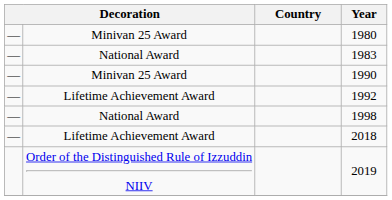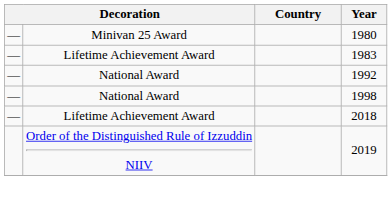1983 | column 2: National Award -> Lifetime Achievement Award
- row: — | Minivan 25 Award | 1990
1992 | column 2: Lifetime Achievement Award -> National Award
